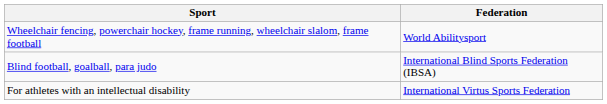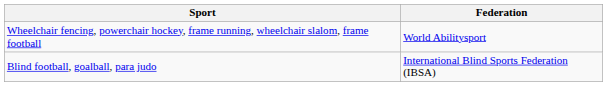- row: For athletes with an intellectual disability | International Virtus Sports Federation
